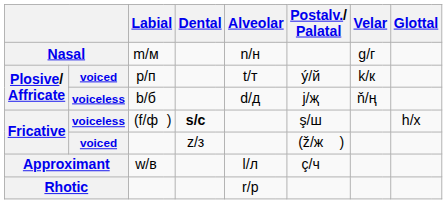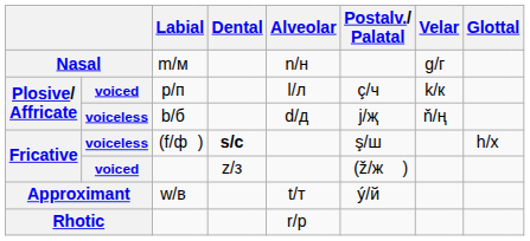p/п | column 7: t/т -> l/л
p/п | column 9: ý/й -> ç/ч
w/в | column 7: l/л -> t/т
w/в | column 9: ç/ч -> ý/й
